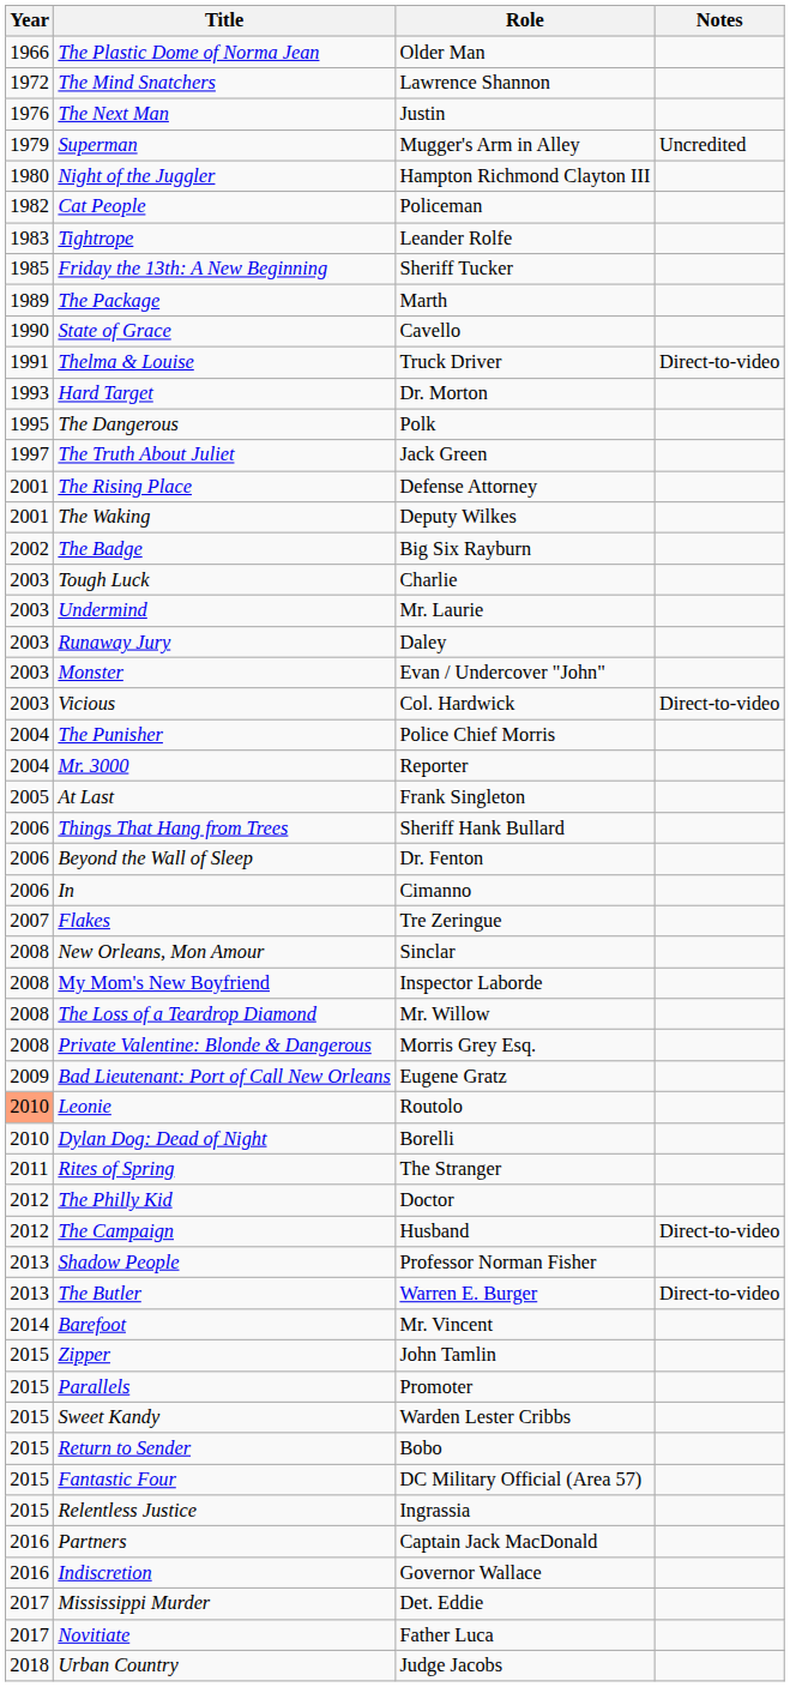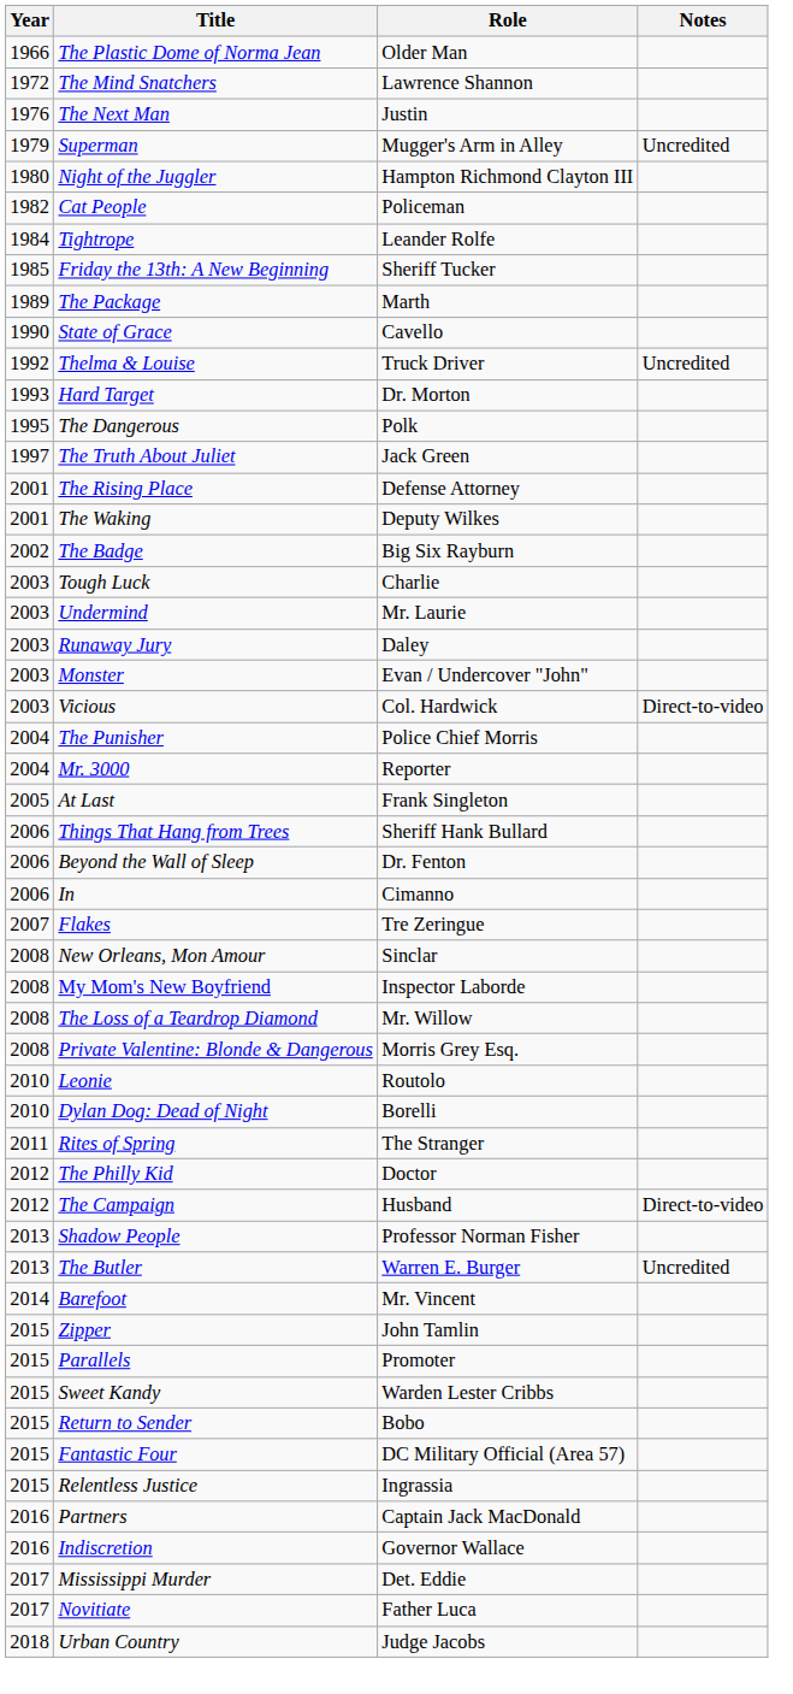Tightrope | Year: 1983 -> 1984
Thelma & Louise | Year: 1991 -> 1992
Thelma & Louise | Notes: Direct-to-video -> Uncredited
- row: 2009 | Bad Lieutenant: Port of Call New Orleans | Eugene Gratz
Leonie | Year: lightsalmon background -> no background
The Butler | Notes: Direct-to-video -> Uncredited
